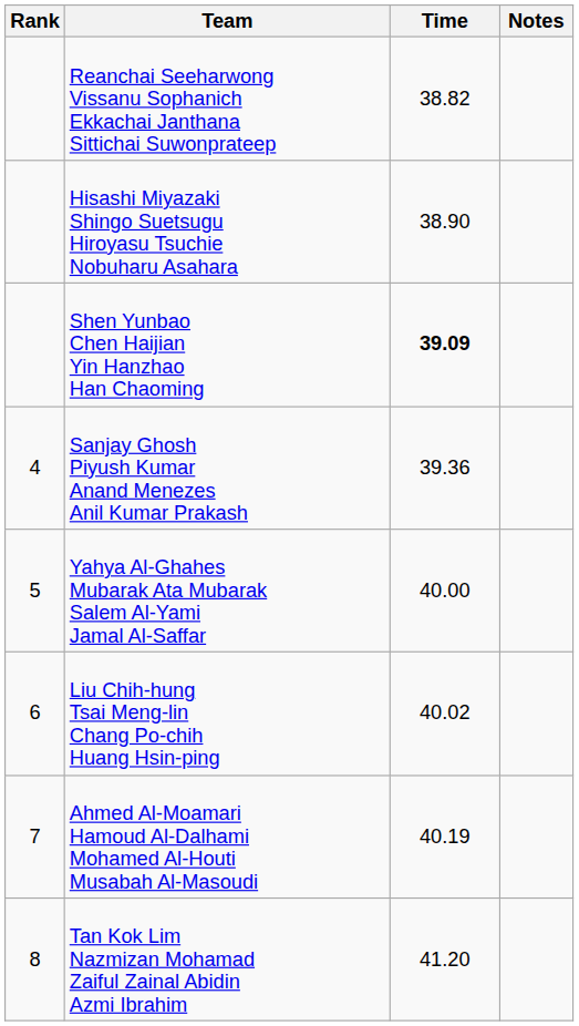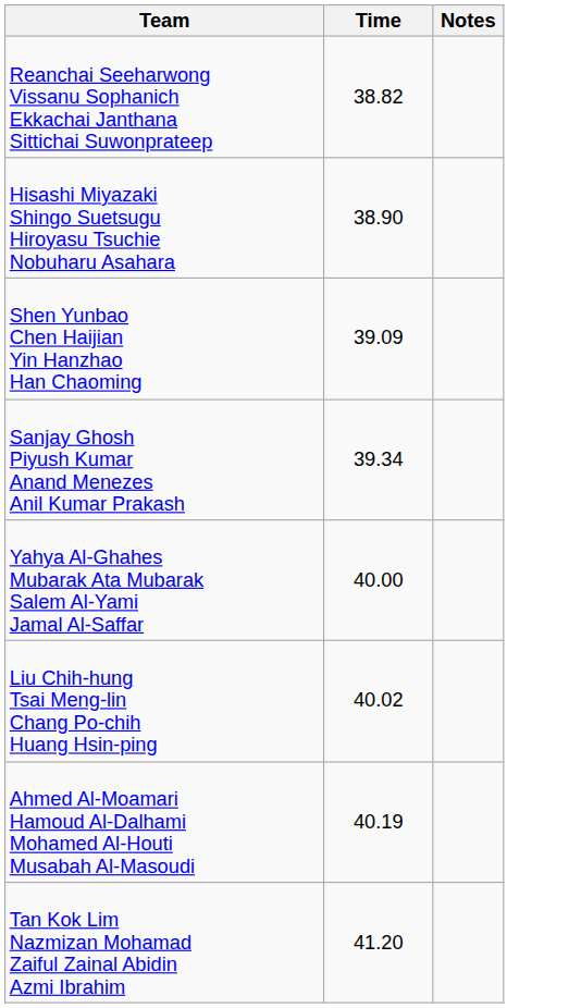- column: Rank | 4 | 5 | 6 | 7 | 8
Shen Yunbao Chen Haijian Yin Hanzhao Han Chaoming | Time: bold -> normal
Sanjay Ghosh Piyush Kumar Anand Menezes Anil Kumar Prakash | Time: 39.36 -> 39.34
